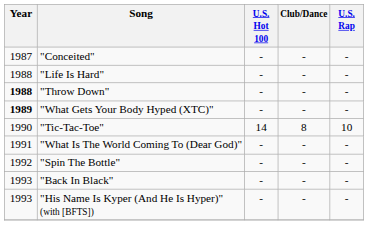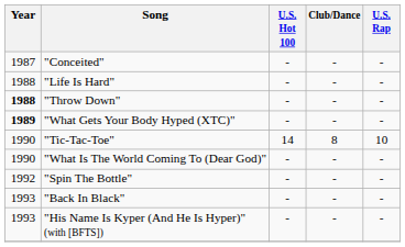"What Is The World Coming To (Dear God)" | Year: 1991 -> 1990
